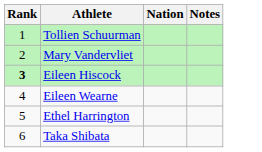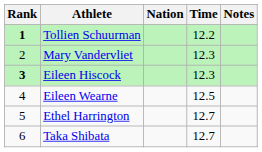+ column: Time | 12.2 | 12.3 | 12.3 | 12.5 | 12.7 | 12.7
Tollien Schuurman | Rank: normal -> bold
